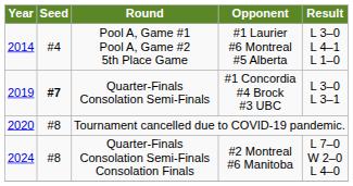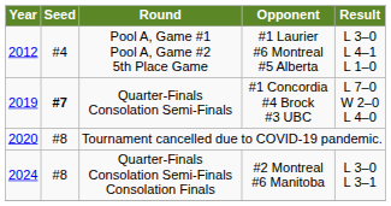Pool A, Game #1 Pool A, Game #2 5th Place Game | Year: 2014 -> 2012
Quarter-Finals Consolation Semi-Finals | Result: L 3–0 L 3–1 -> L 7–0 W 2–0 L 4–0
Quarter-Finals Consolation Semi-Finals Consolation Finals | Result: L 7–0 W 2–0 L 4–0 -> L 3–0 L 3–1
